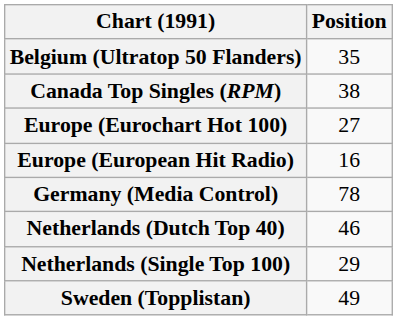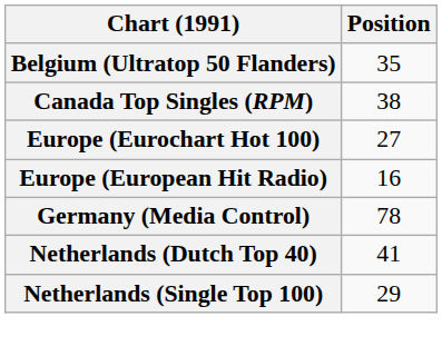Netherlands (Dutch Top 40) | Position: 46 -> 41
- row: Sweden (Topplistan) | 49
